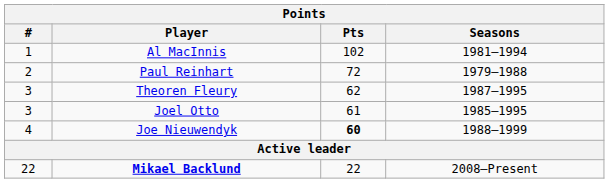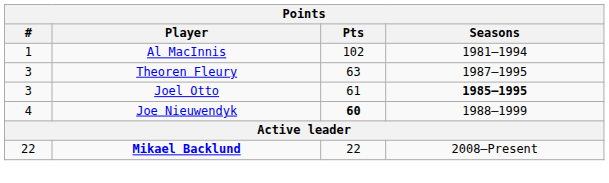- row: 2 | Paul Reinhart | 72 | 1979–1988
Theoren Fleury | Pts: 62 -> 63
Joel Otto | Seasons: normal -> bold
